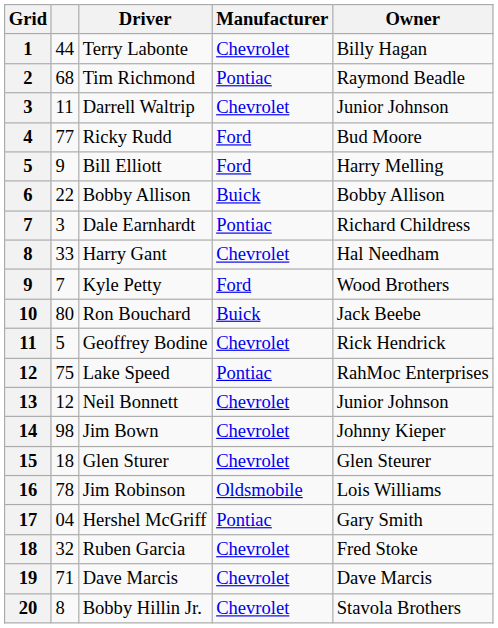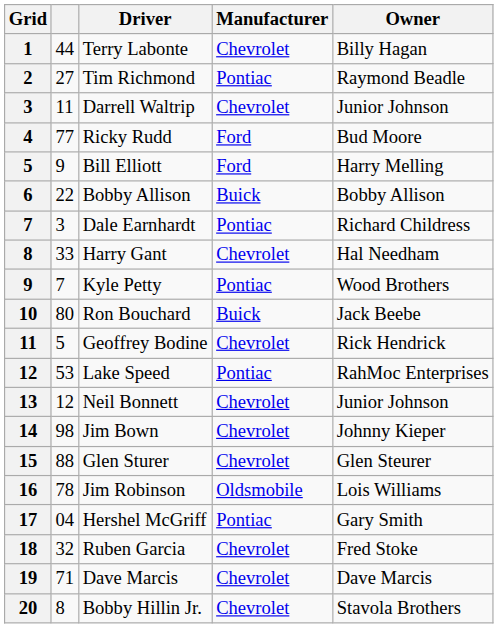Tim Richmond | column 2: 68 -> 27
Kyle Petty | Manufacturer: Ford -> Pontiac
Lake Speed | column 2: 75 -> 53
Glen Sturer | column 2: 18 -> 88
